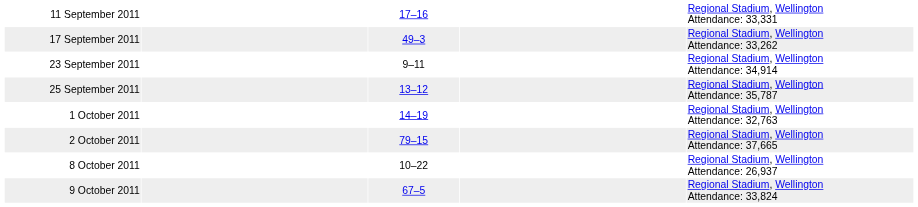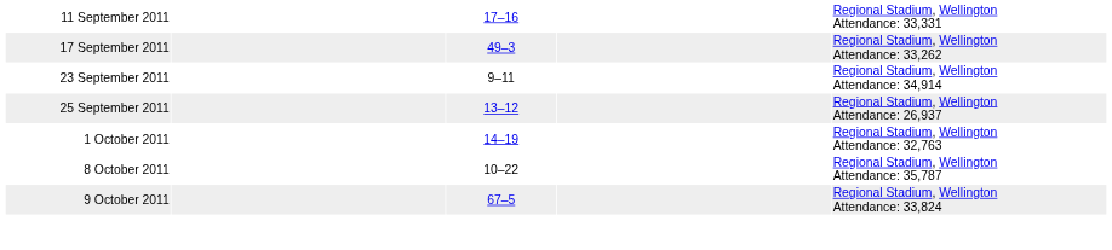25 September 2011 | column 5: Regional Stadium, Wellington Attendance: 35,787 -> Regional Stadium, Wellington Attendance: 26,937
- row: 2 October 2011 | 79–15 | Regional Stadium, Wellington Attendance: 37,665
8 October 2011 | column 5: Regional Stadium, Wellington Attendance: 26,937 -> Regional Stadium, Wellington Attendance: 35,787
